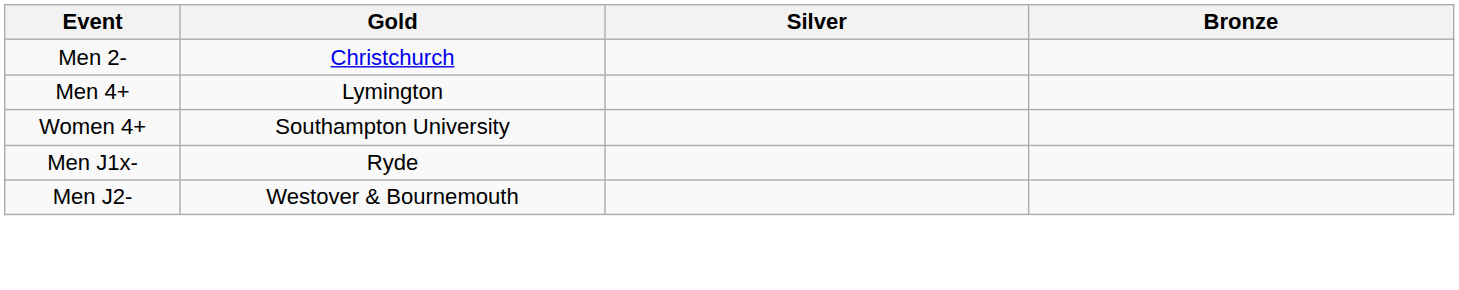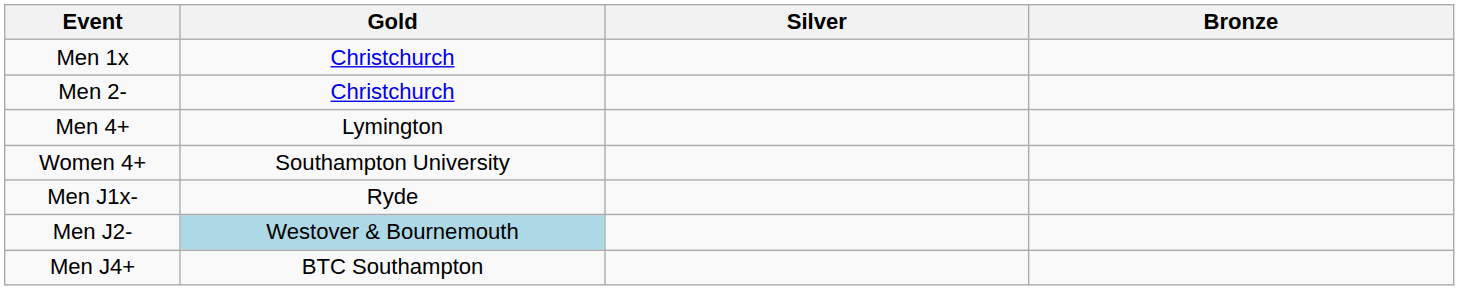+ row: Men 1x | Christchurch
Men J2- | Gold: no background -> lightblue background
+ row: Men J4+ | BTC Southampton
